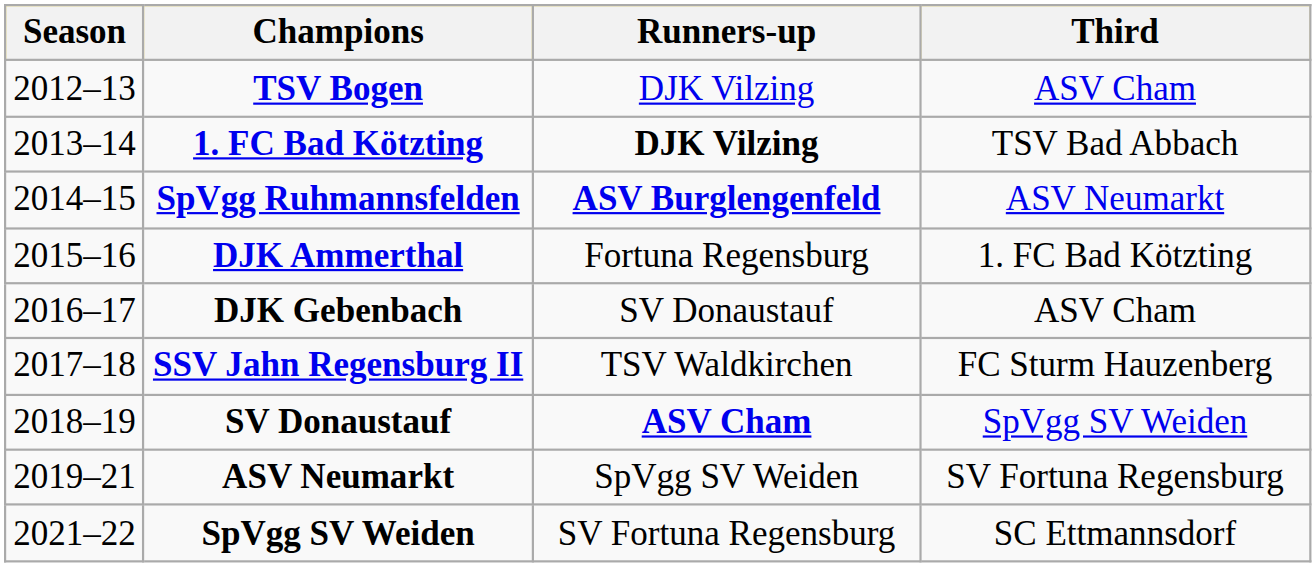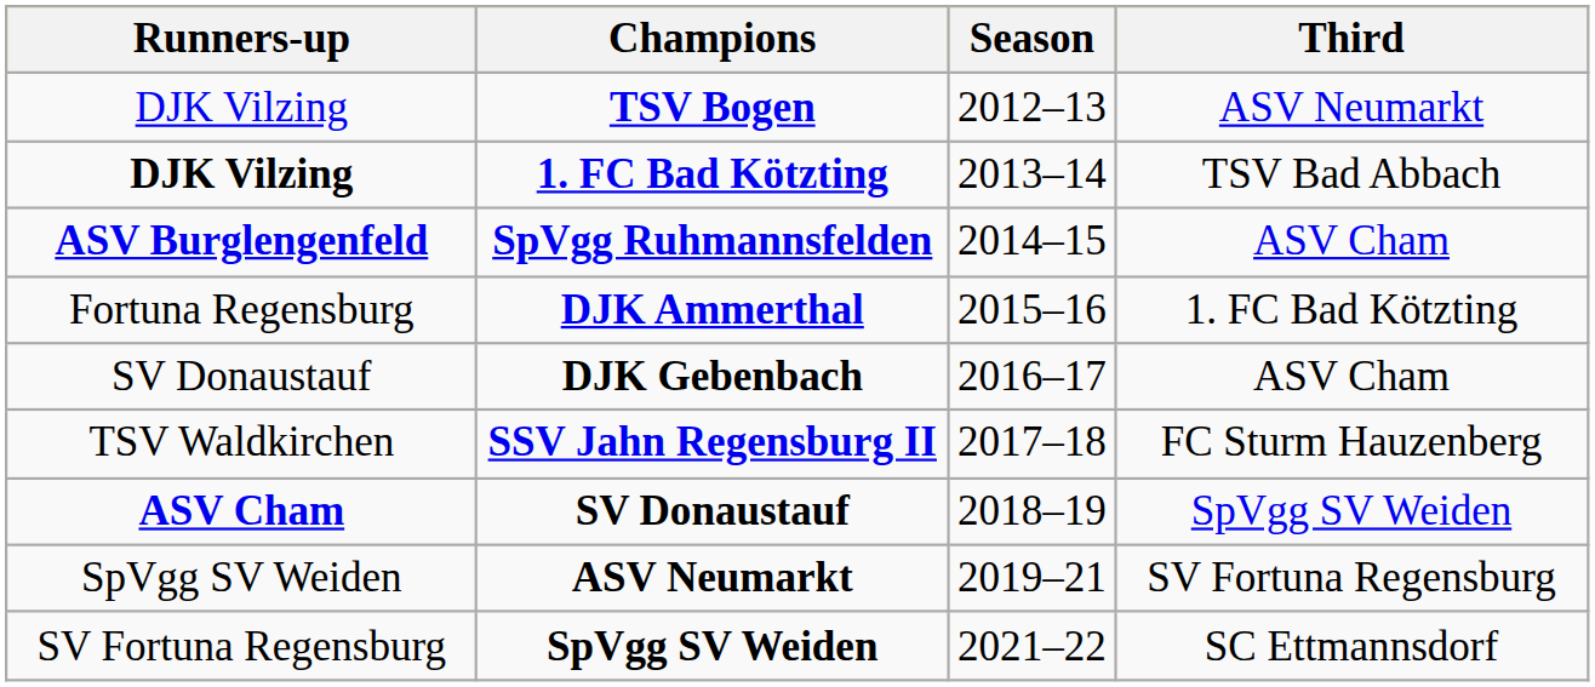columns swapped: Season <-> Runners-up
TSV Bogen | Third: ASV Cham -> ASV Neumarkt
SpVgg Ruhmannsfelden | Third: ASV Neumarkt -> ASV Cham
